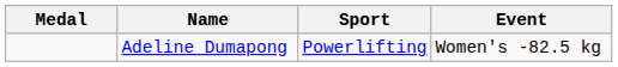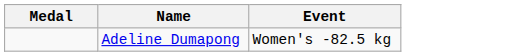- column: Sport | Powerlifting
